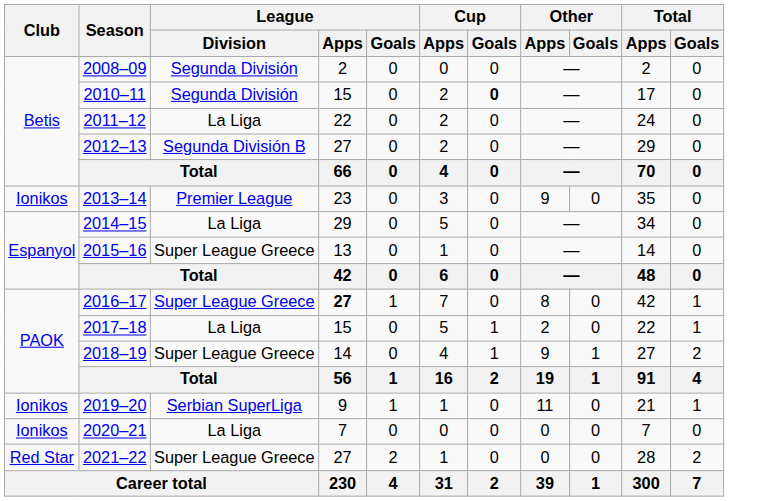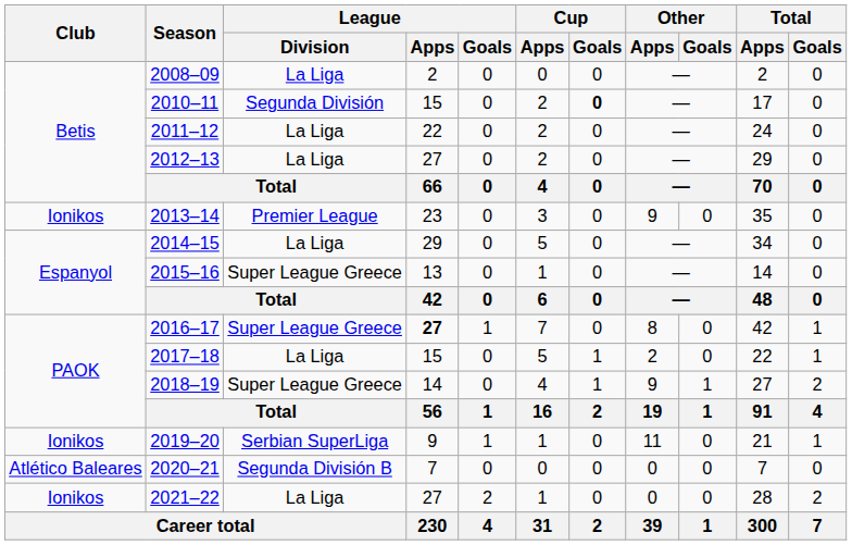2008–09 | League / Division: Segunda División -> La Liga
2012–13 | League / Division: Segunda División B -> La Liga
2020–21 | Club: Ionikos -> Atlético Baleares
2020–21 | League / Division: La Liga -> Segunda División B
2021–22 | Club: Red Star -> Ionikos
2021–22 | League / Division: Super League Greece -> La Liga
